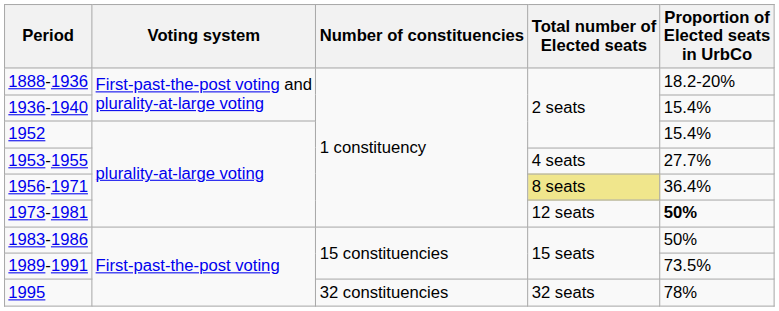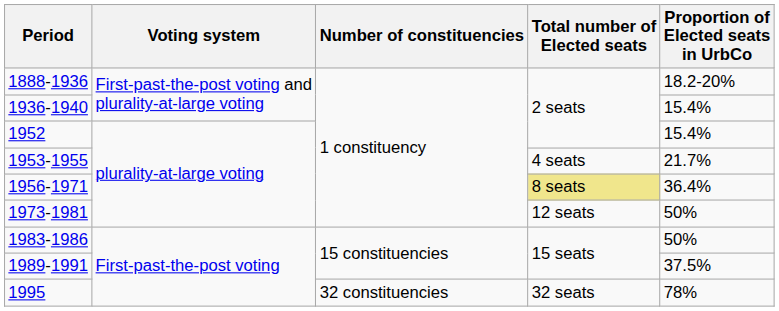1953-1955 | Proportion of Elected seats in UrbCo: 27.7% -> 21.7%
1973-1981 | Proportion of Elected seats in UrbCo: bold -> normal
1989-1991 | Proportion of Elected seats in UrbCo: 73.5% -> 37.5%
